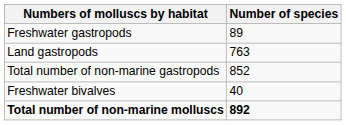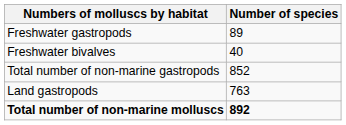rows swapped: Land gastropods <-> Freshwater bivalves
